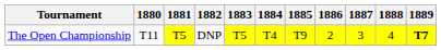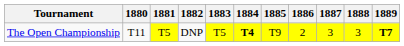The Open Championship | 1884: normal -> bold
The Open Championship | 1888: 4 -> 3
